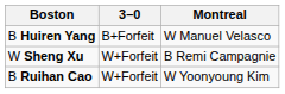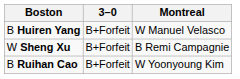W Sheng Xu | 3–0: W+Forfeit -> B+Forfeit
B Ruihan Cao | 3–0: W+Forfeit -> B+Forfeit
